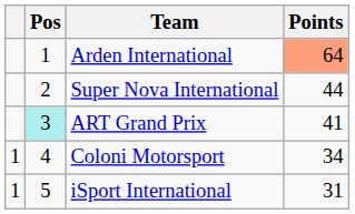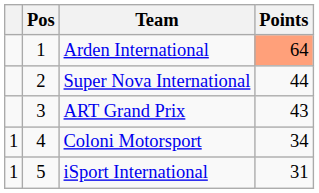ART Grand Prix | Pos: paleturquoise background -> no background
ART Grand Prix | Points: 41 -> 43
